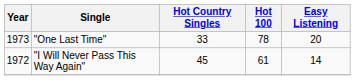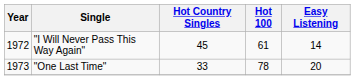rows swapped: "I Will Never Pass This Way Again" <-> "One Last Time"
